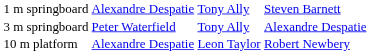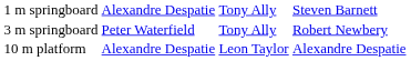3 m springboard | column 4: Alexandre Despatie -> Robert Newbery
10 m platform | column 4: Robert Newbery -> Alexandre Despatie
